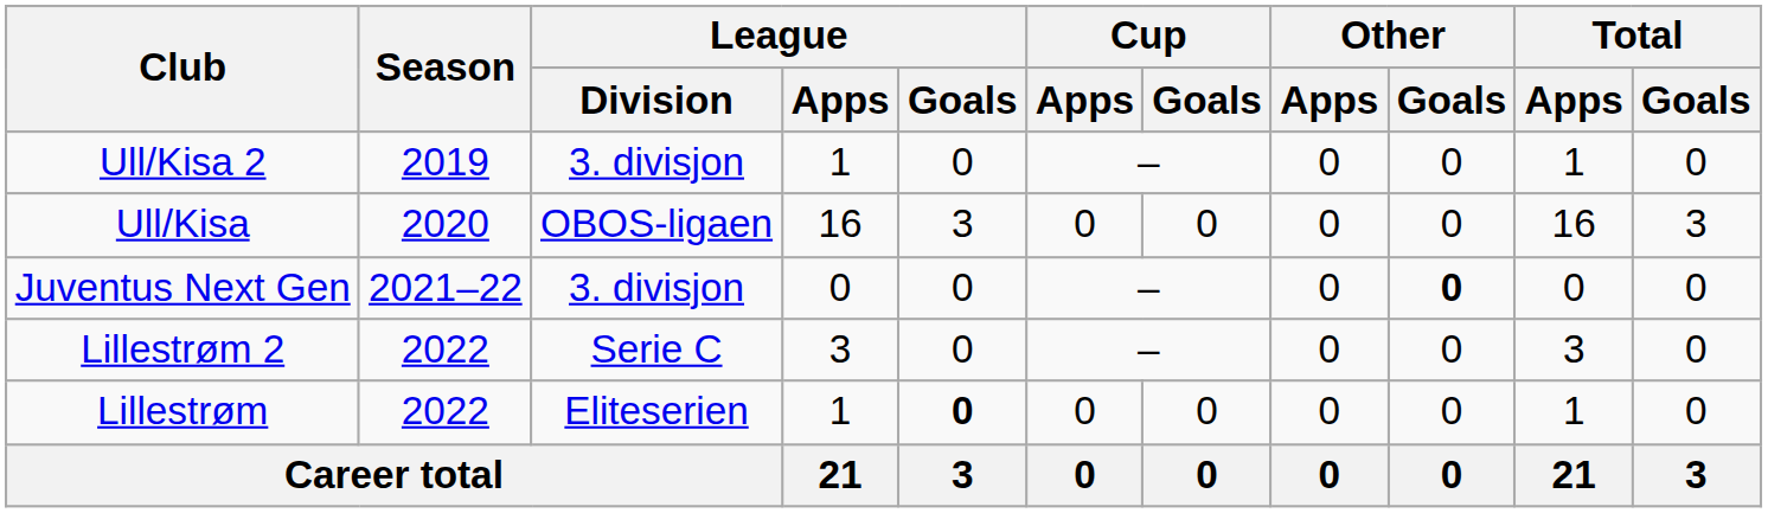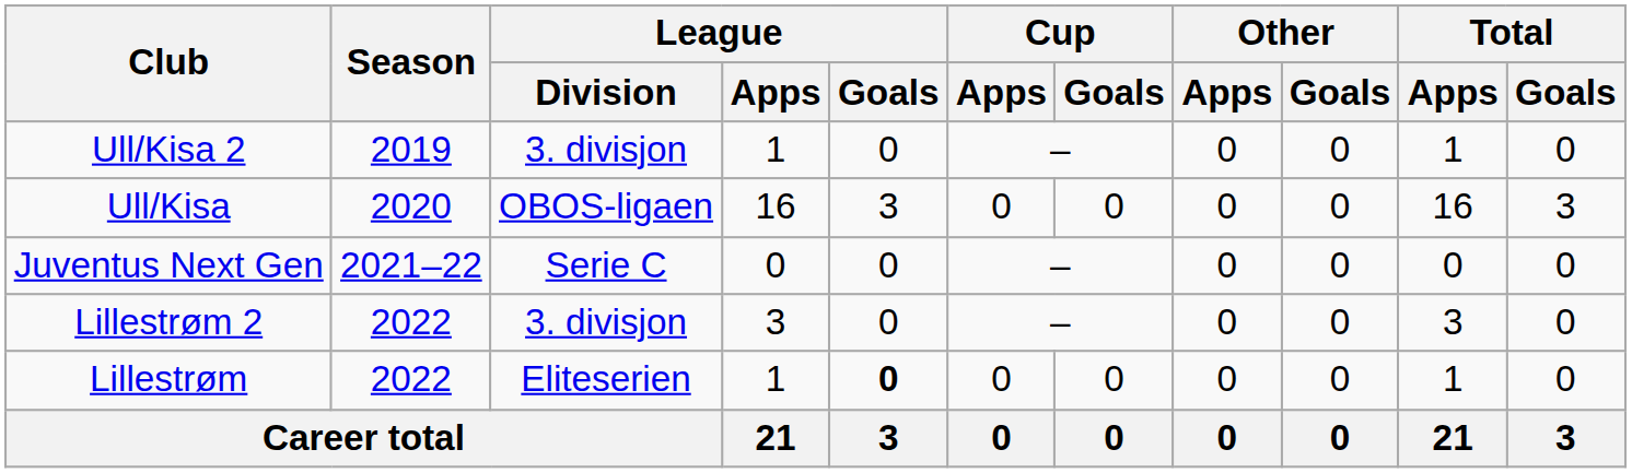Juventus Next Gen | League / Division: 3. divisjon -> Serie C
Juventus Next Gen | Other / Goals: bold -> normal
Lillestrøm 2 | League / Division: Serie C -> 3. divisjon
